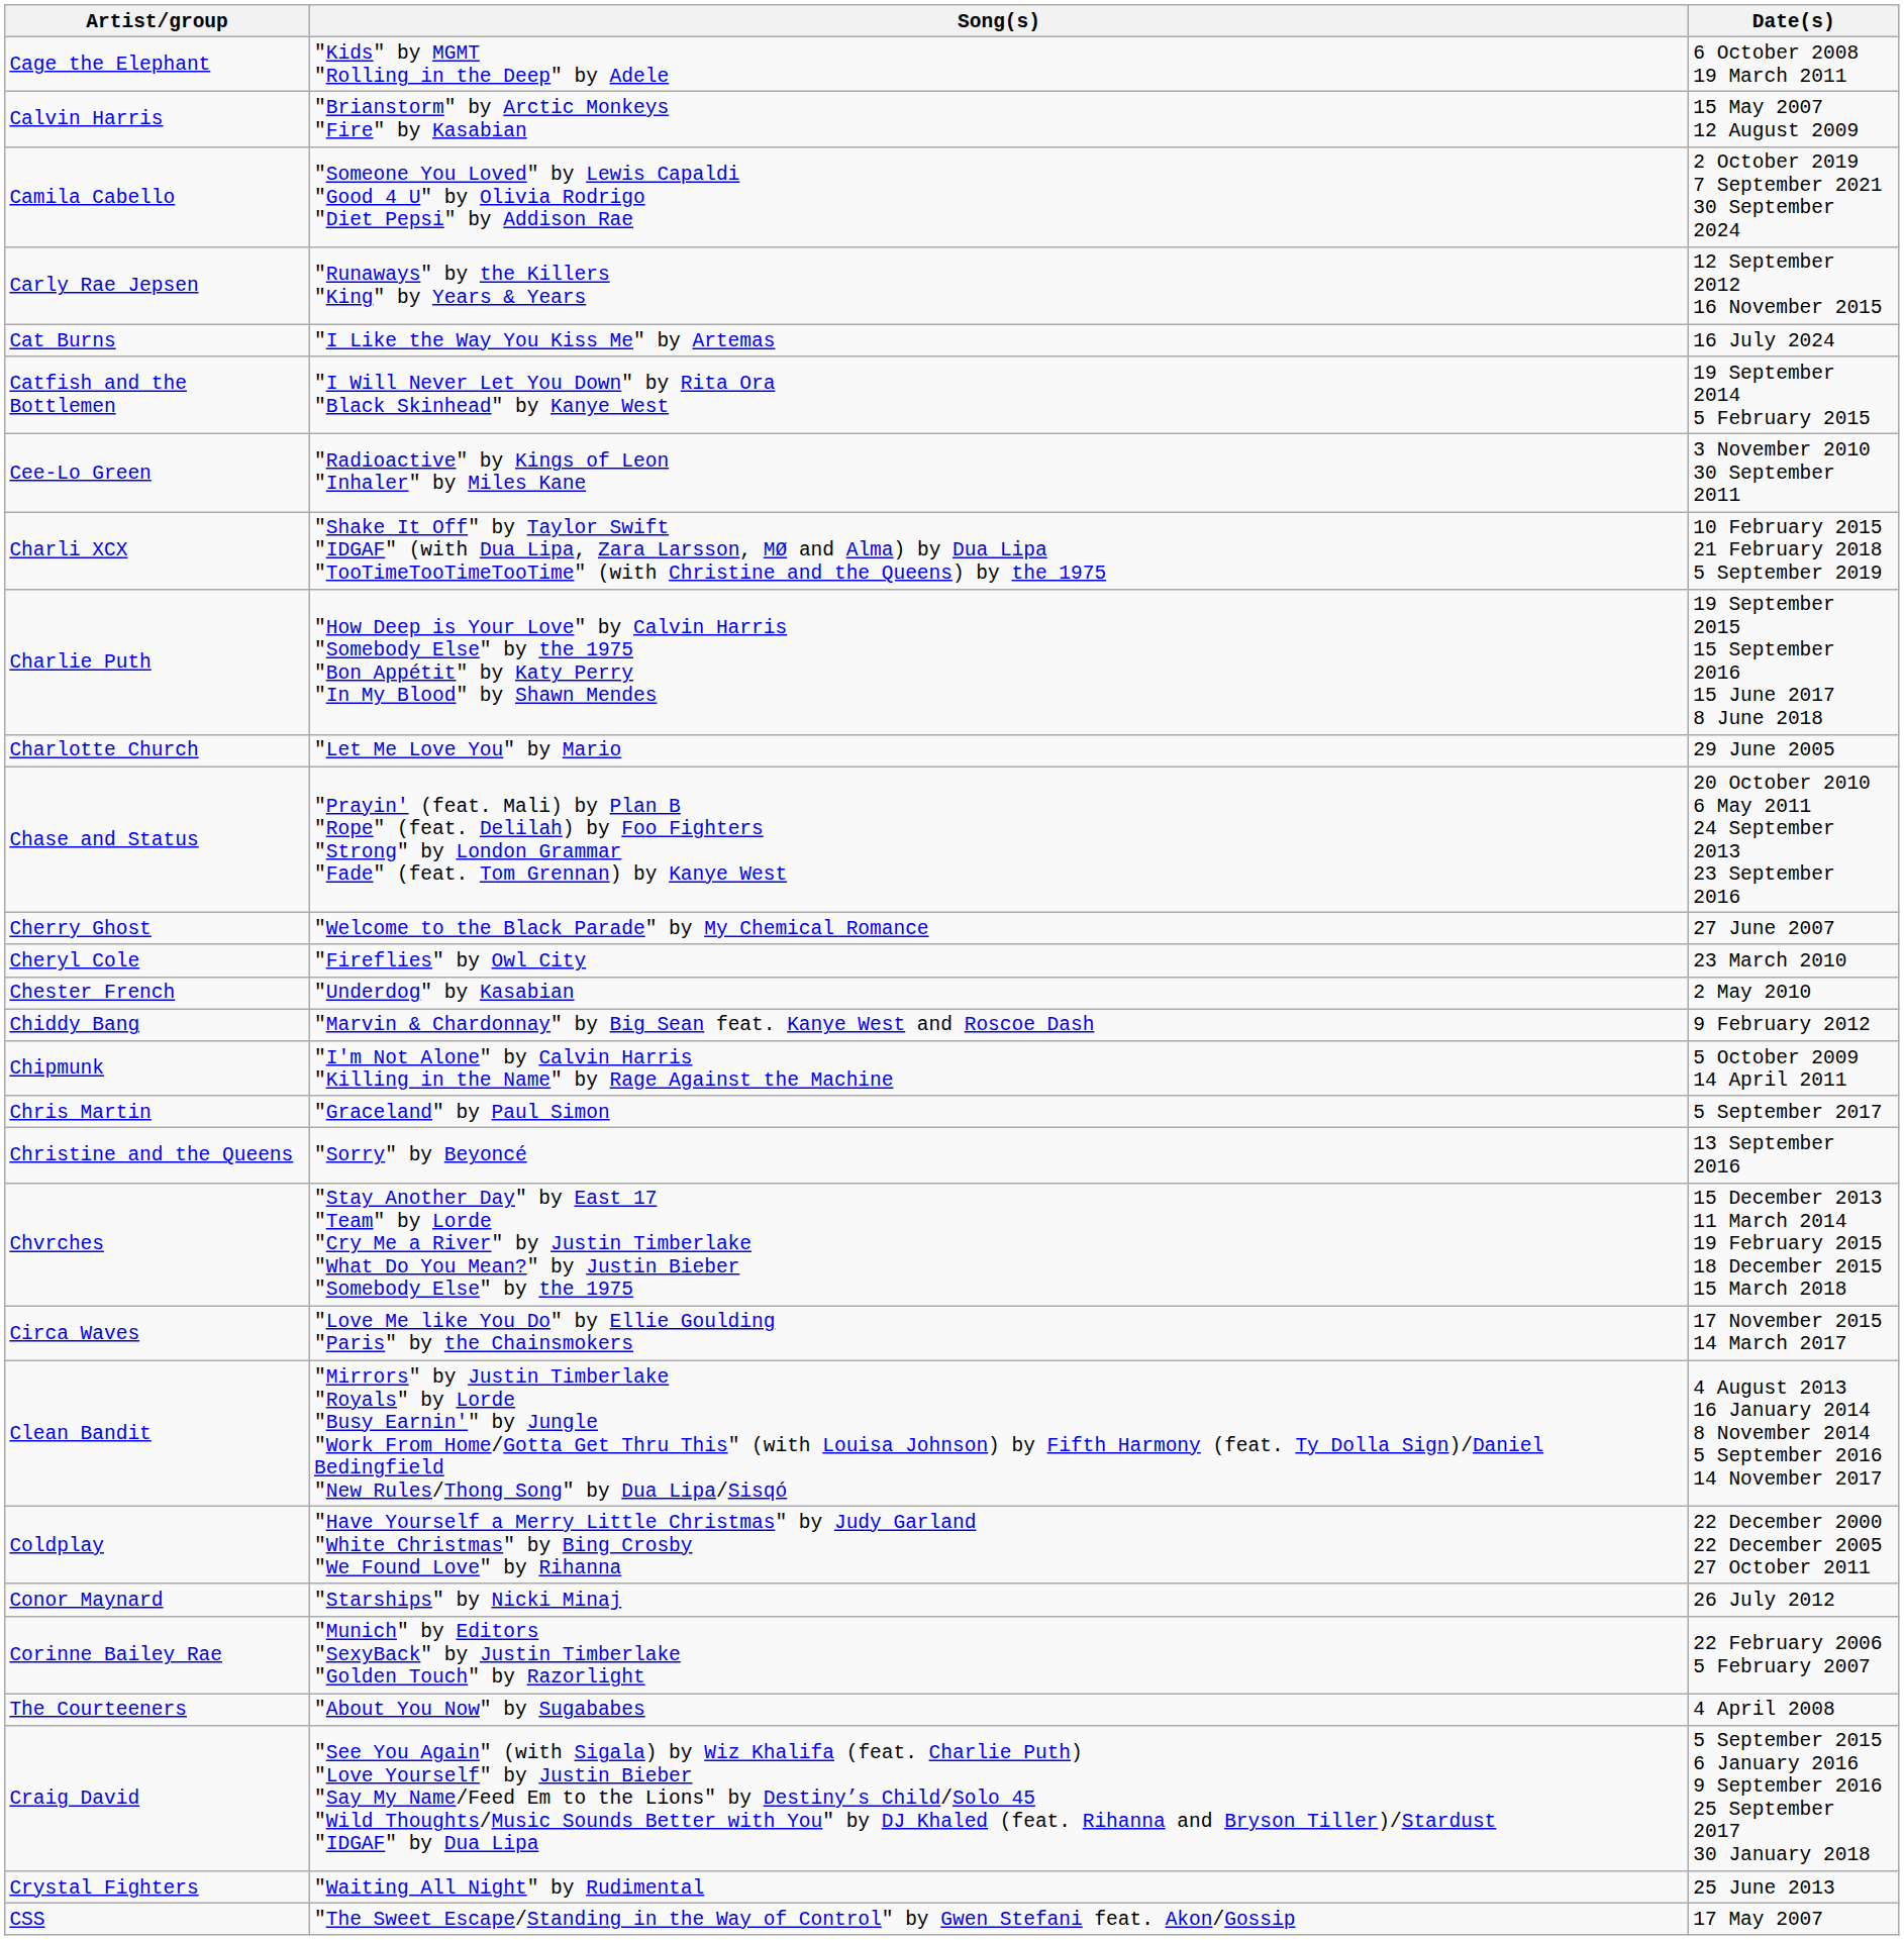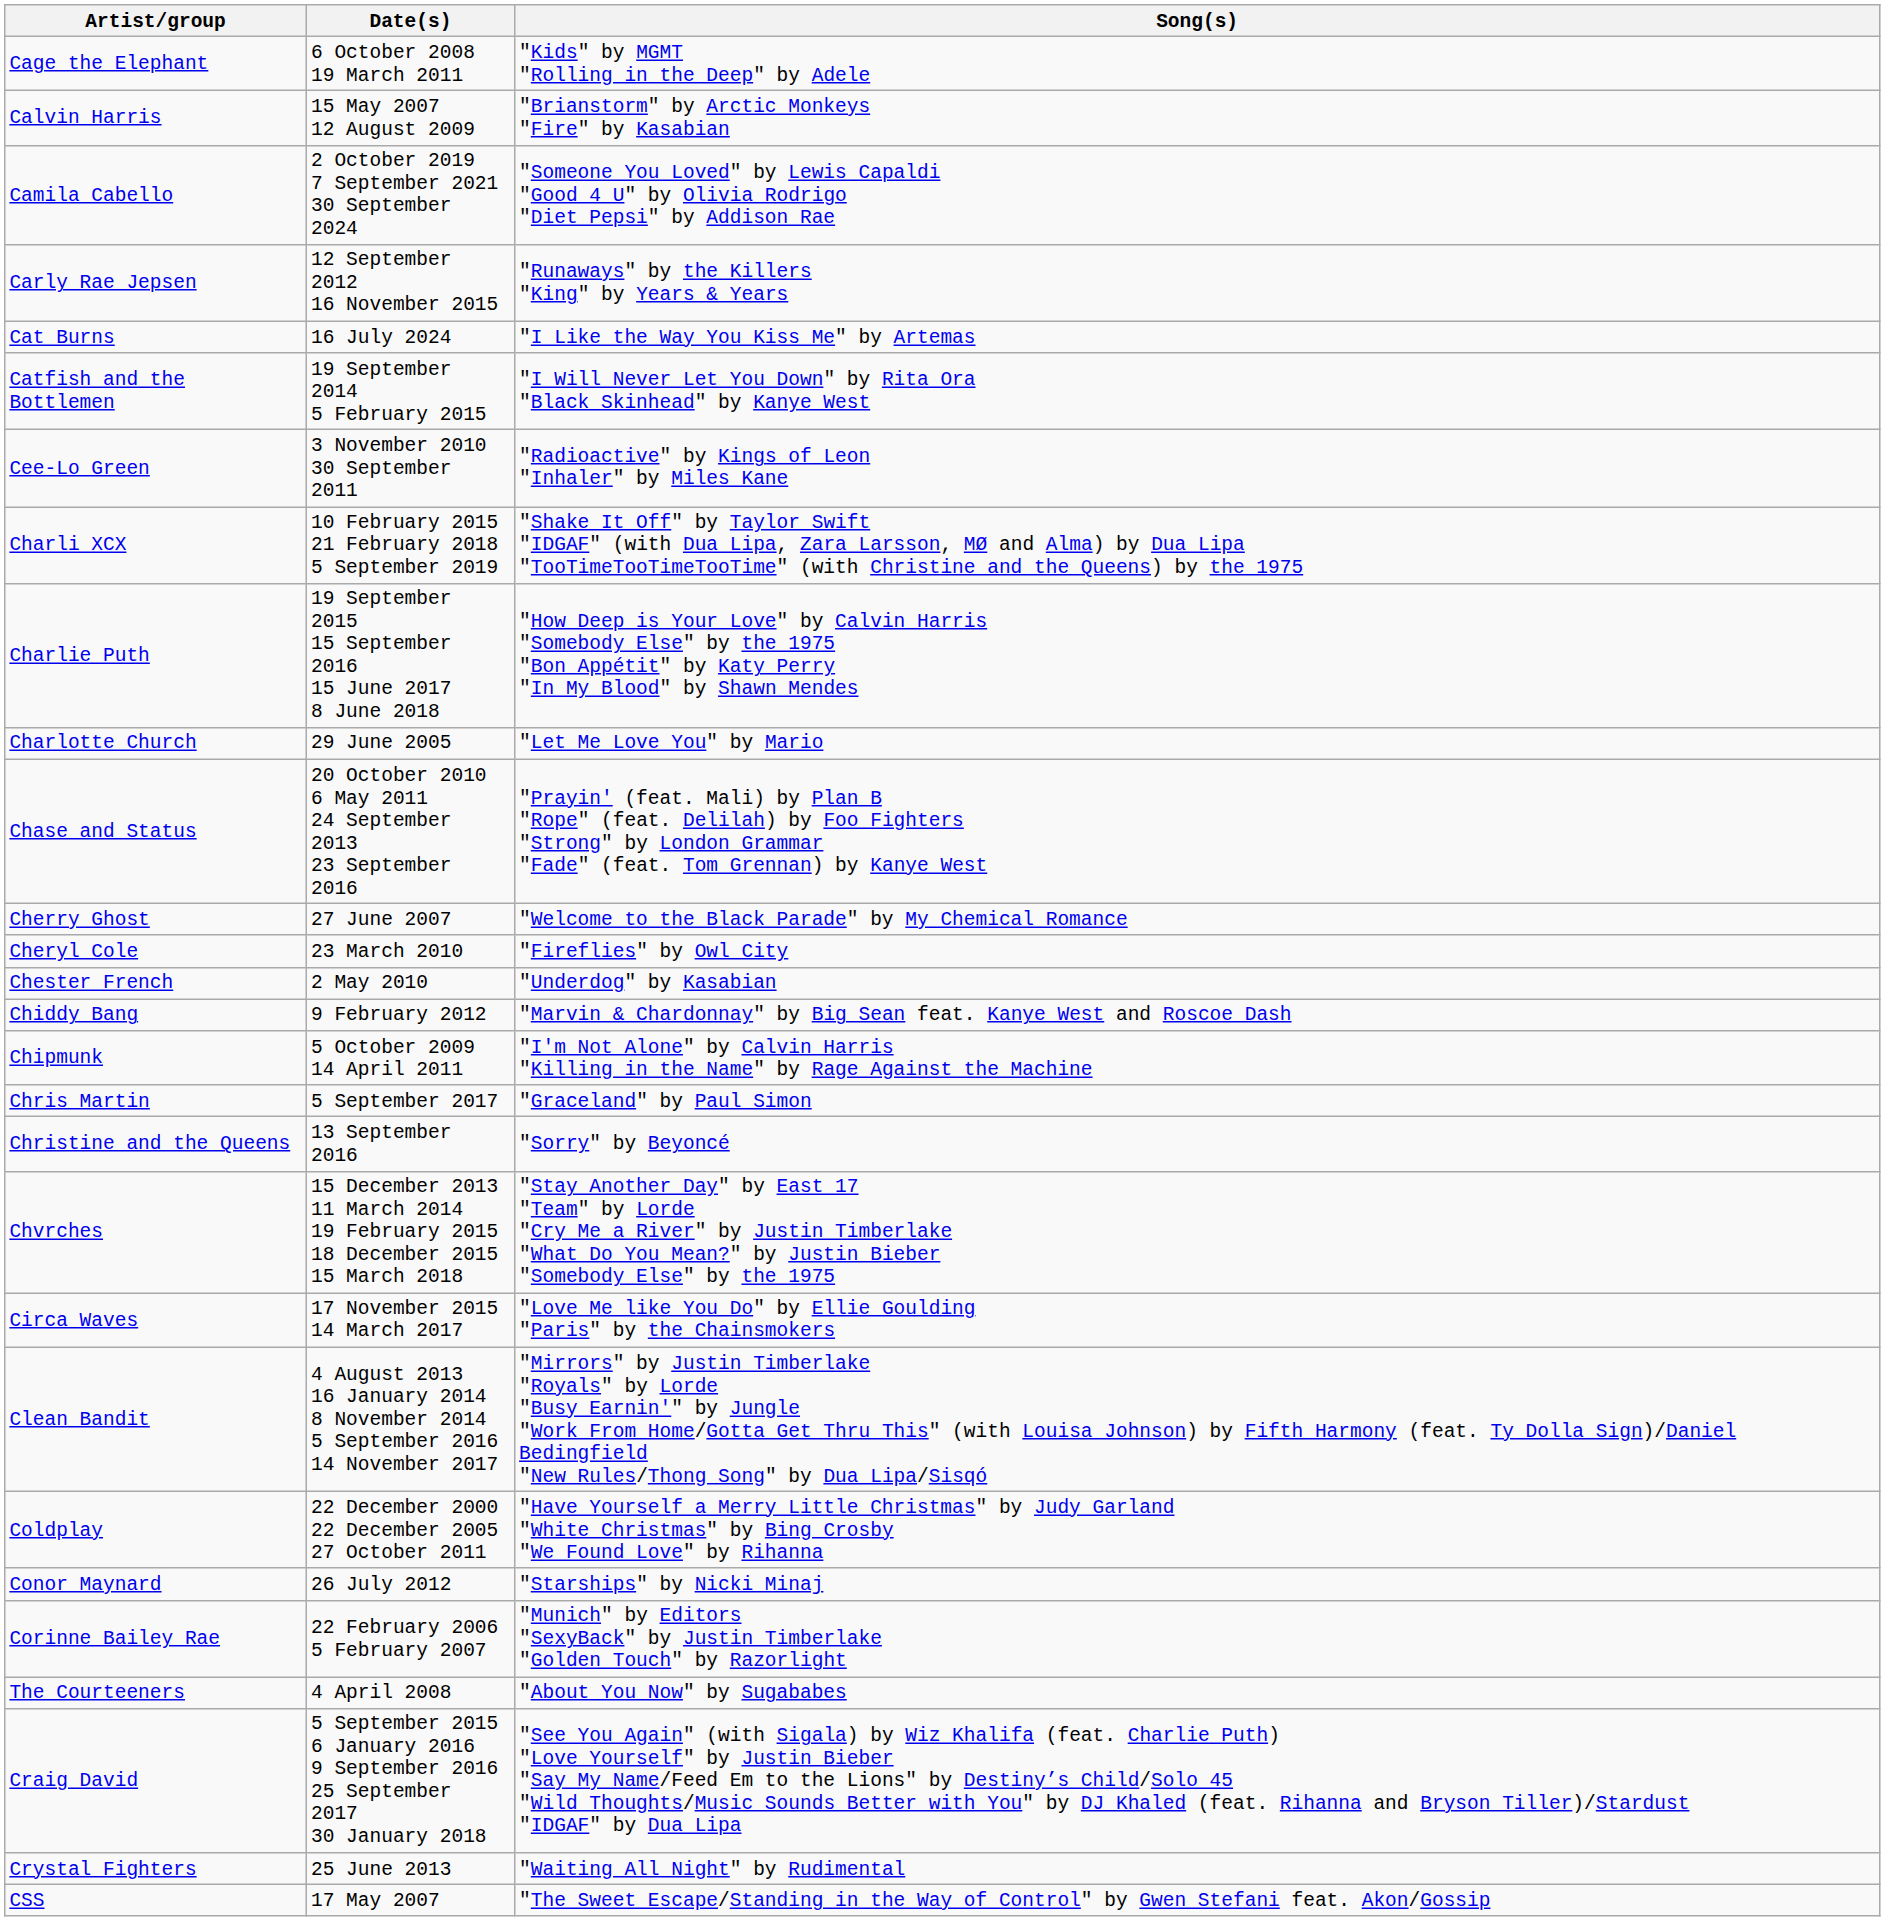columns swapped: Song(s) <-> Date(s)
